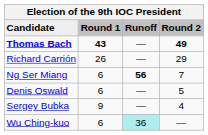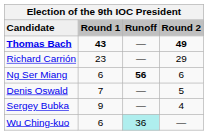Richard Carrión | Round 1: 26 -> 23
Ng Ser Miang | Round 2: 7 -> 6
Denis Oswald | Round 1: 6 -> 7
